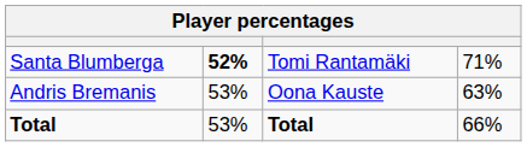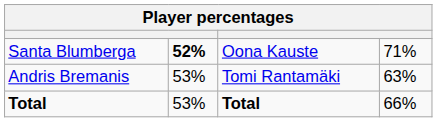Santa Blumberga | column 3: Tomi Rantamäki -> Oona Kauste
Andris Bremanis | column 3: Oona Kauste -> Tomi Rantamäki
